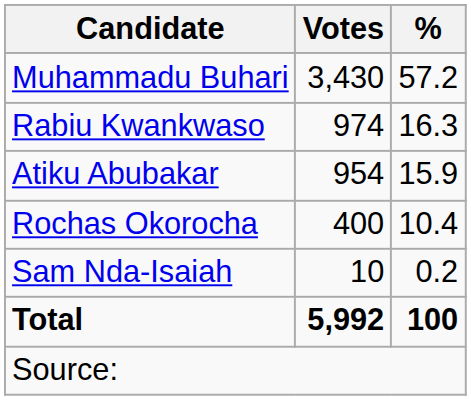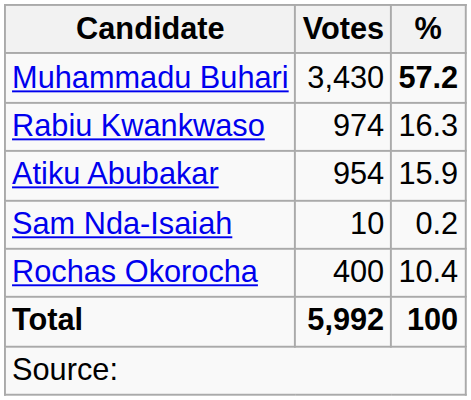Muhammadu Buhari | %: normal -> bold
rows swapped: Rochas Okorocha <-> Sam Nda-Isaiah
